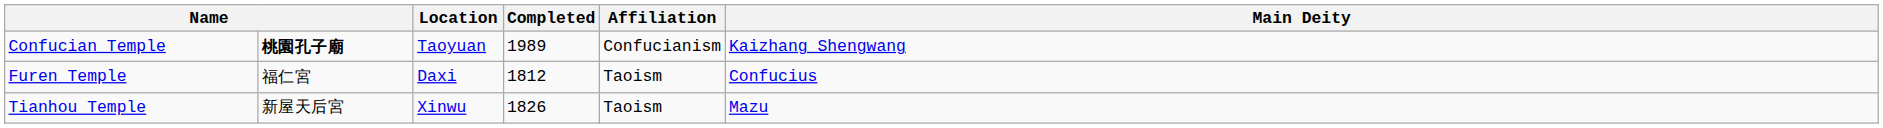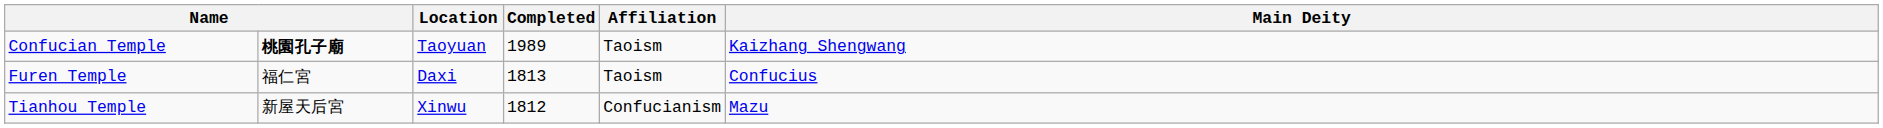Confucian Temple | Affiliation: Confucianism -> Taoism
Furen Temple | Completed: 1812 -> 1813
Tianhou Temple | Completed: 1826 -> 1812
Tianhou Temple | Affiliation: Taoism -> Confucianism
